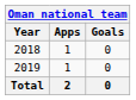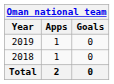rows swapped: 2018 <-> 2019
